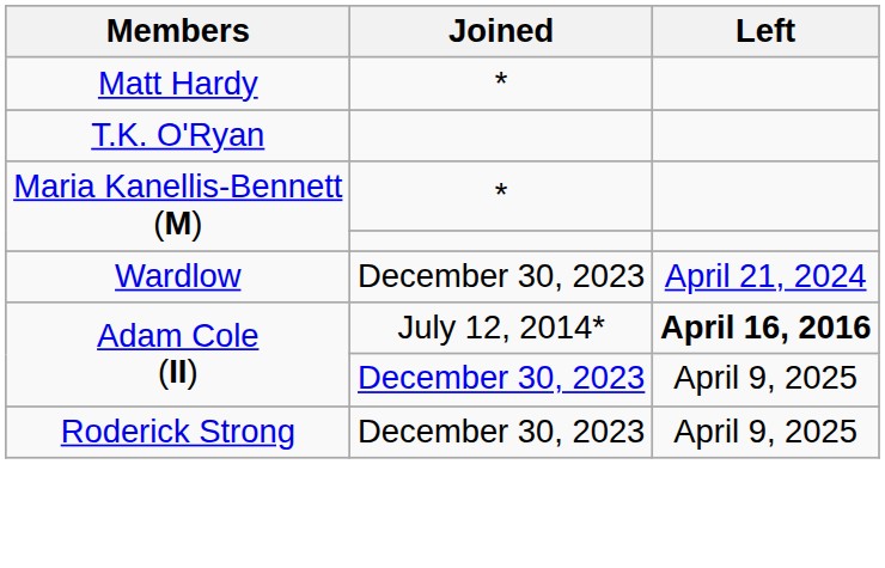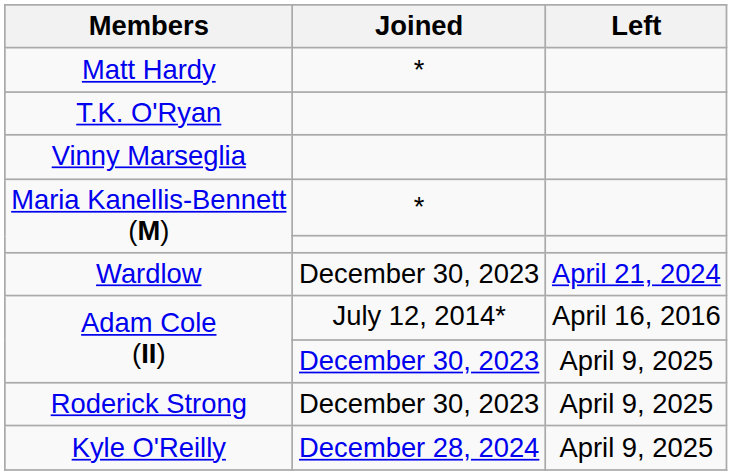+ row: Vinny Marseglia
Adam Cole (II) / July 12, 2014* | Left: bold -> normal
+ row: Kyle O'Reilly | December 28, 2024 | April 9, 2025
